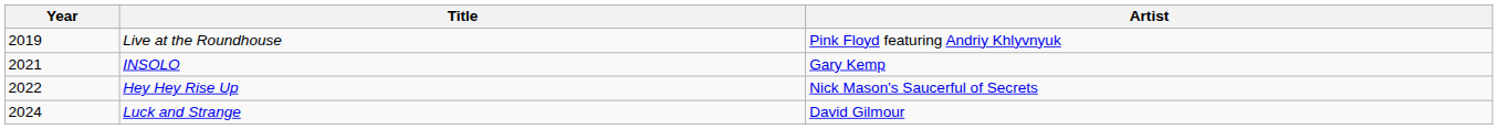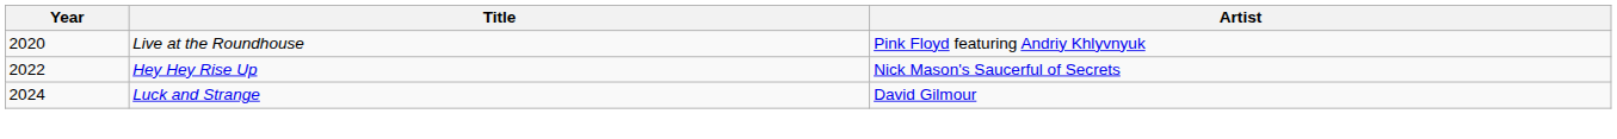Live at the Roundhouse | Year: 2019 -> 2020
- row: 2021 | INSOLO | Gary Kemp
